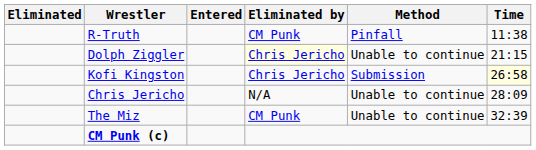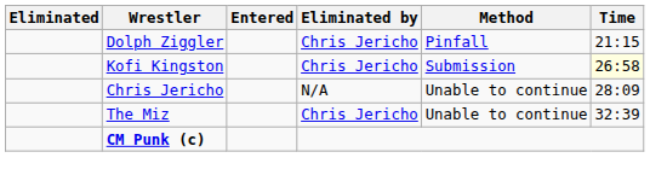- row: R-Truth | CM Punk | Pinfall | 11:38
Dolph Ziggler | Eliminated by: lightyellow background -> no background
Dolph Ziggler | Method: Unable to continue -> Pinfall
The Miz | Eliminated by: CM Punk -> Chris Jericho
